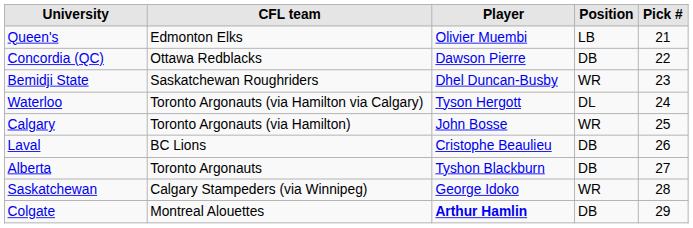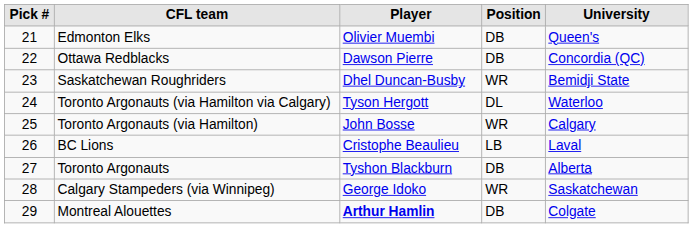columns swapped: Pick # <-> University
Edmonton Elks | Position: LB -> DB
BC Lions | Position: DB -> LB
